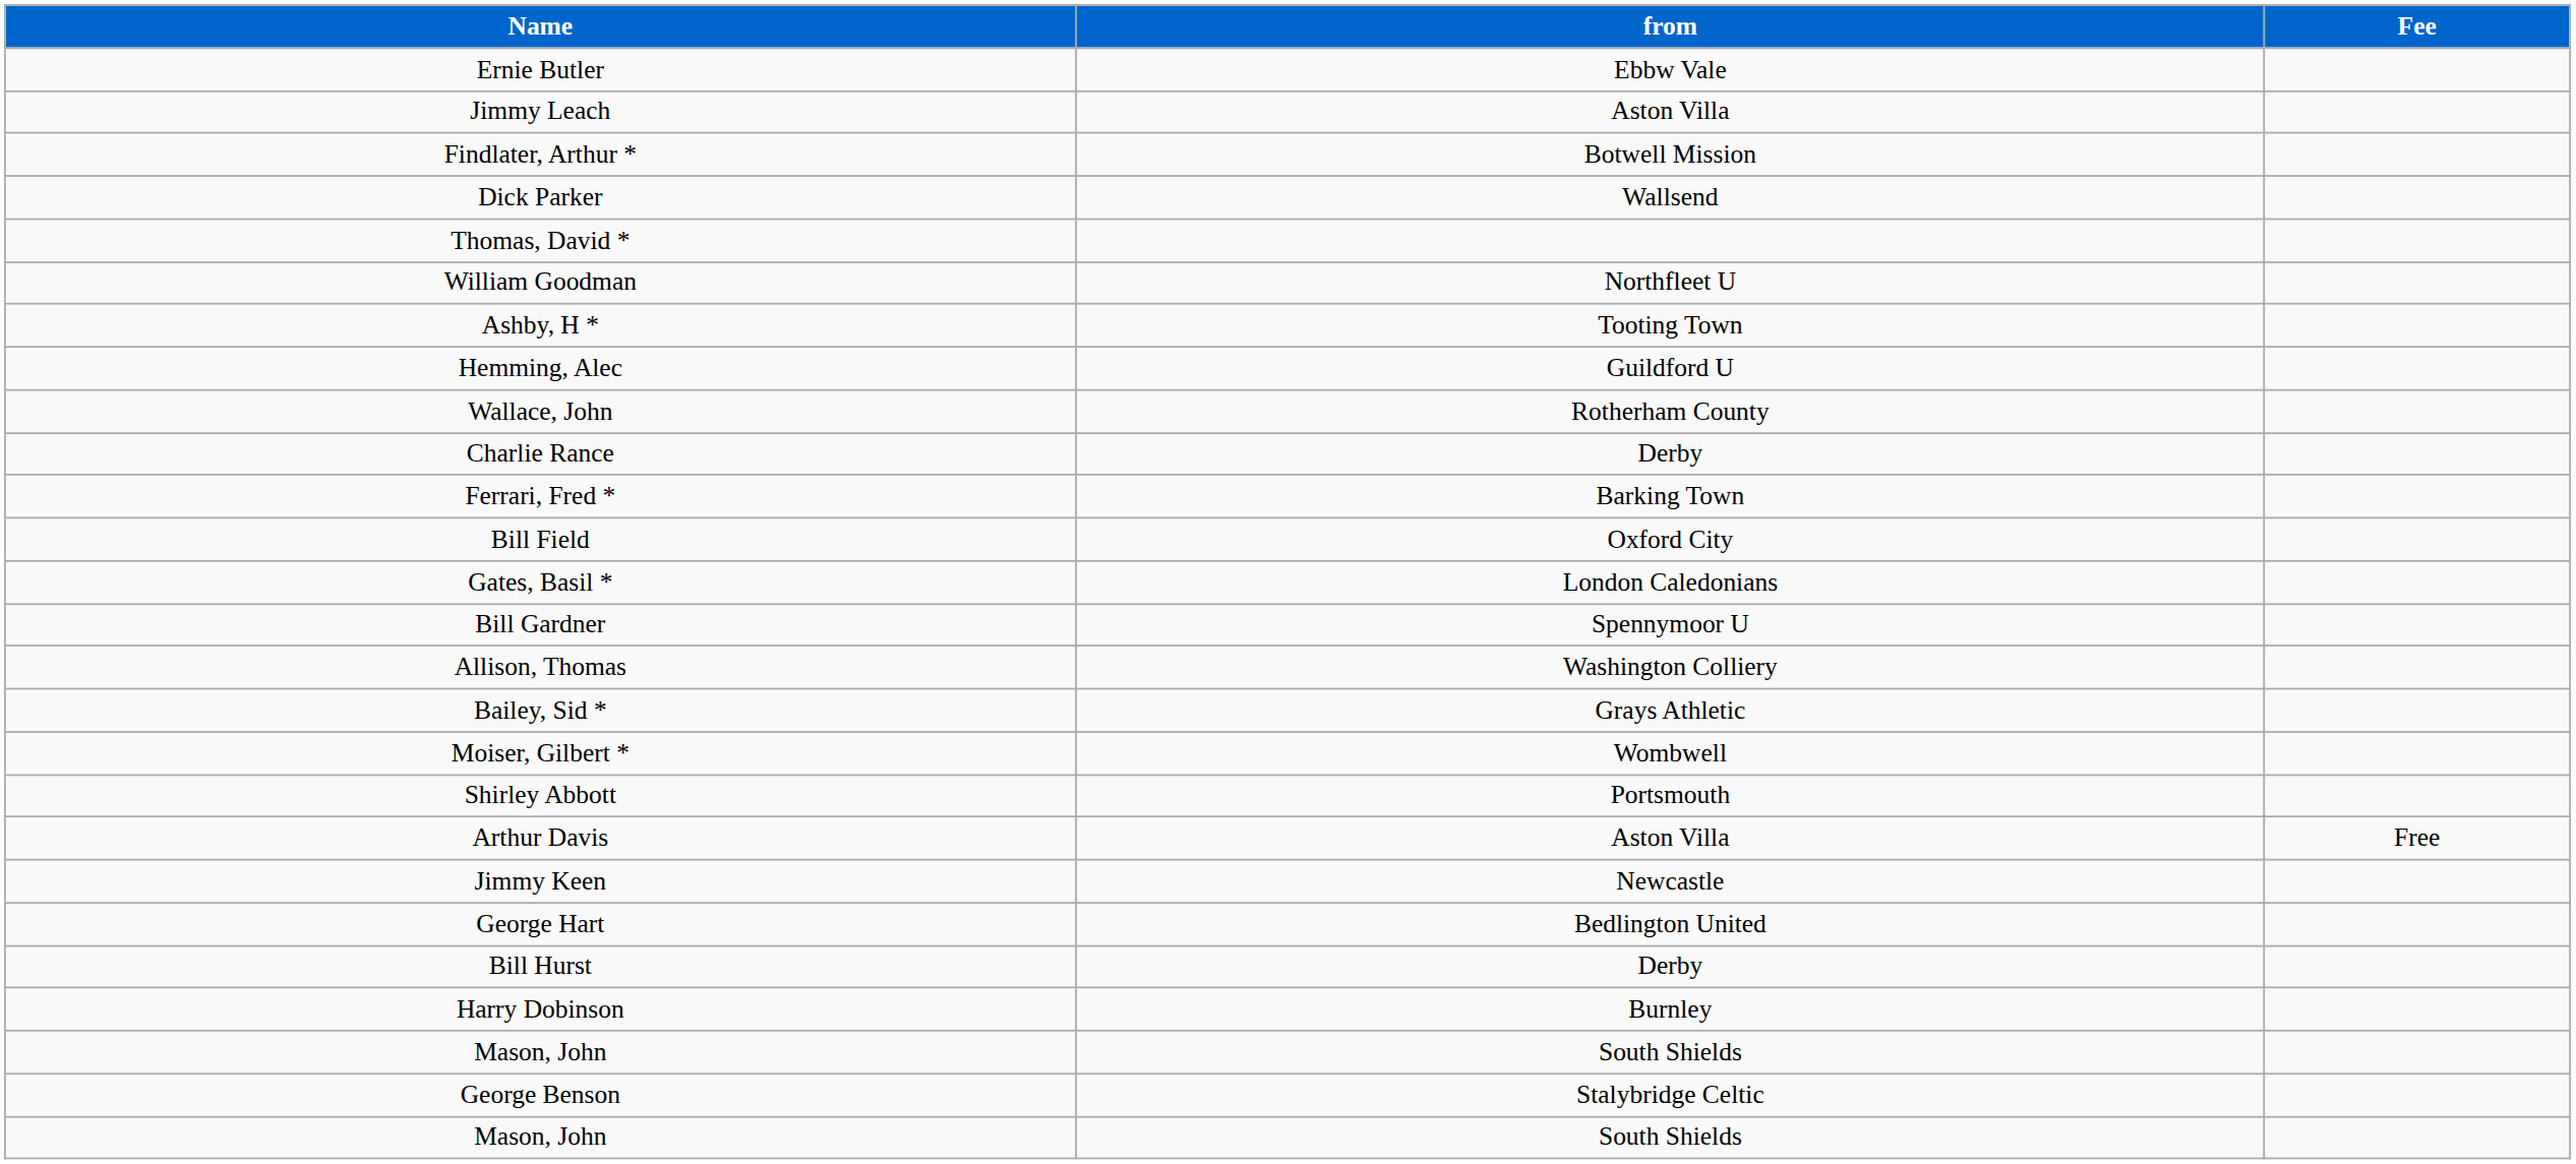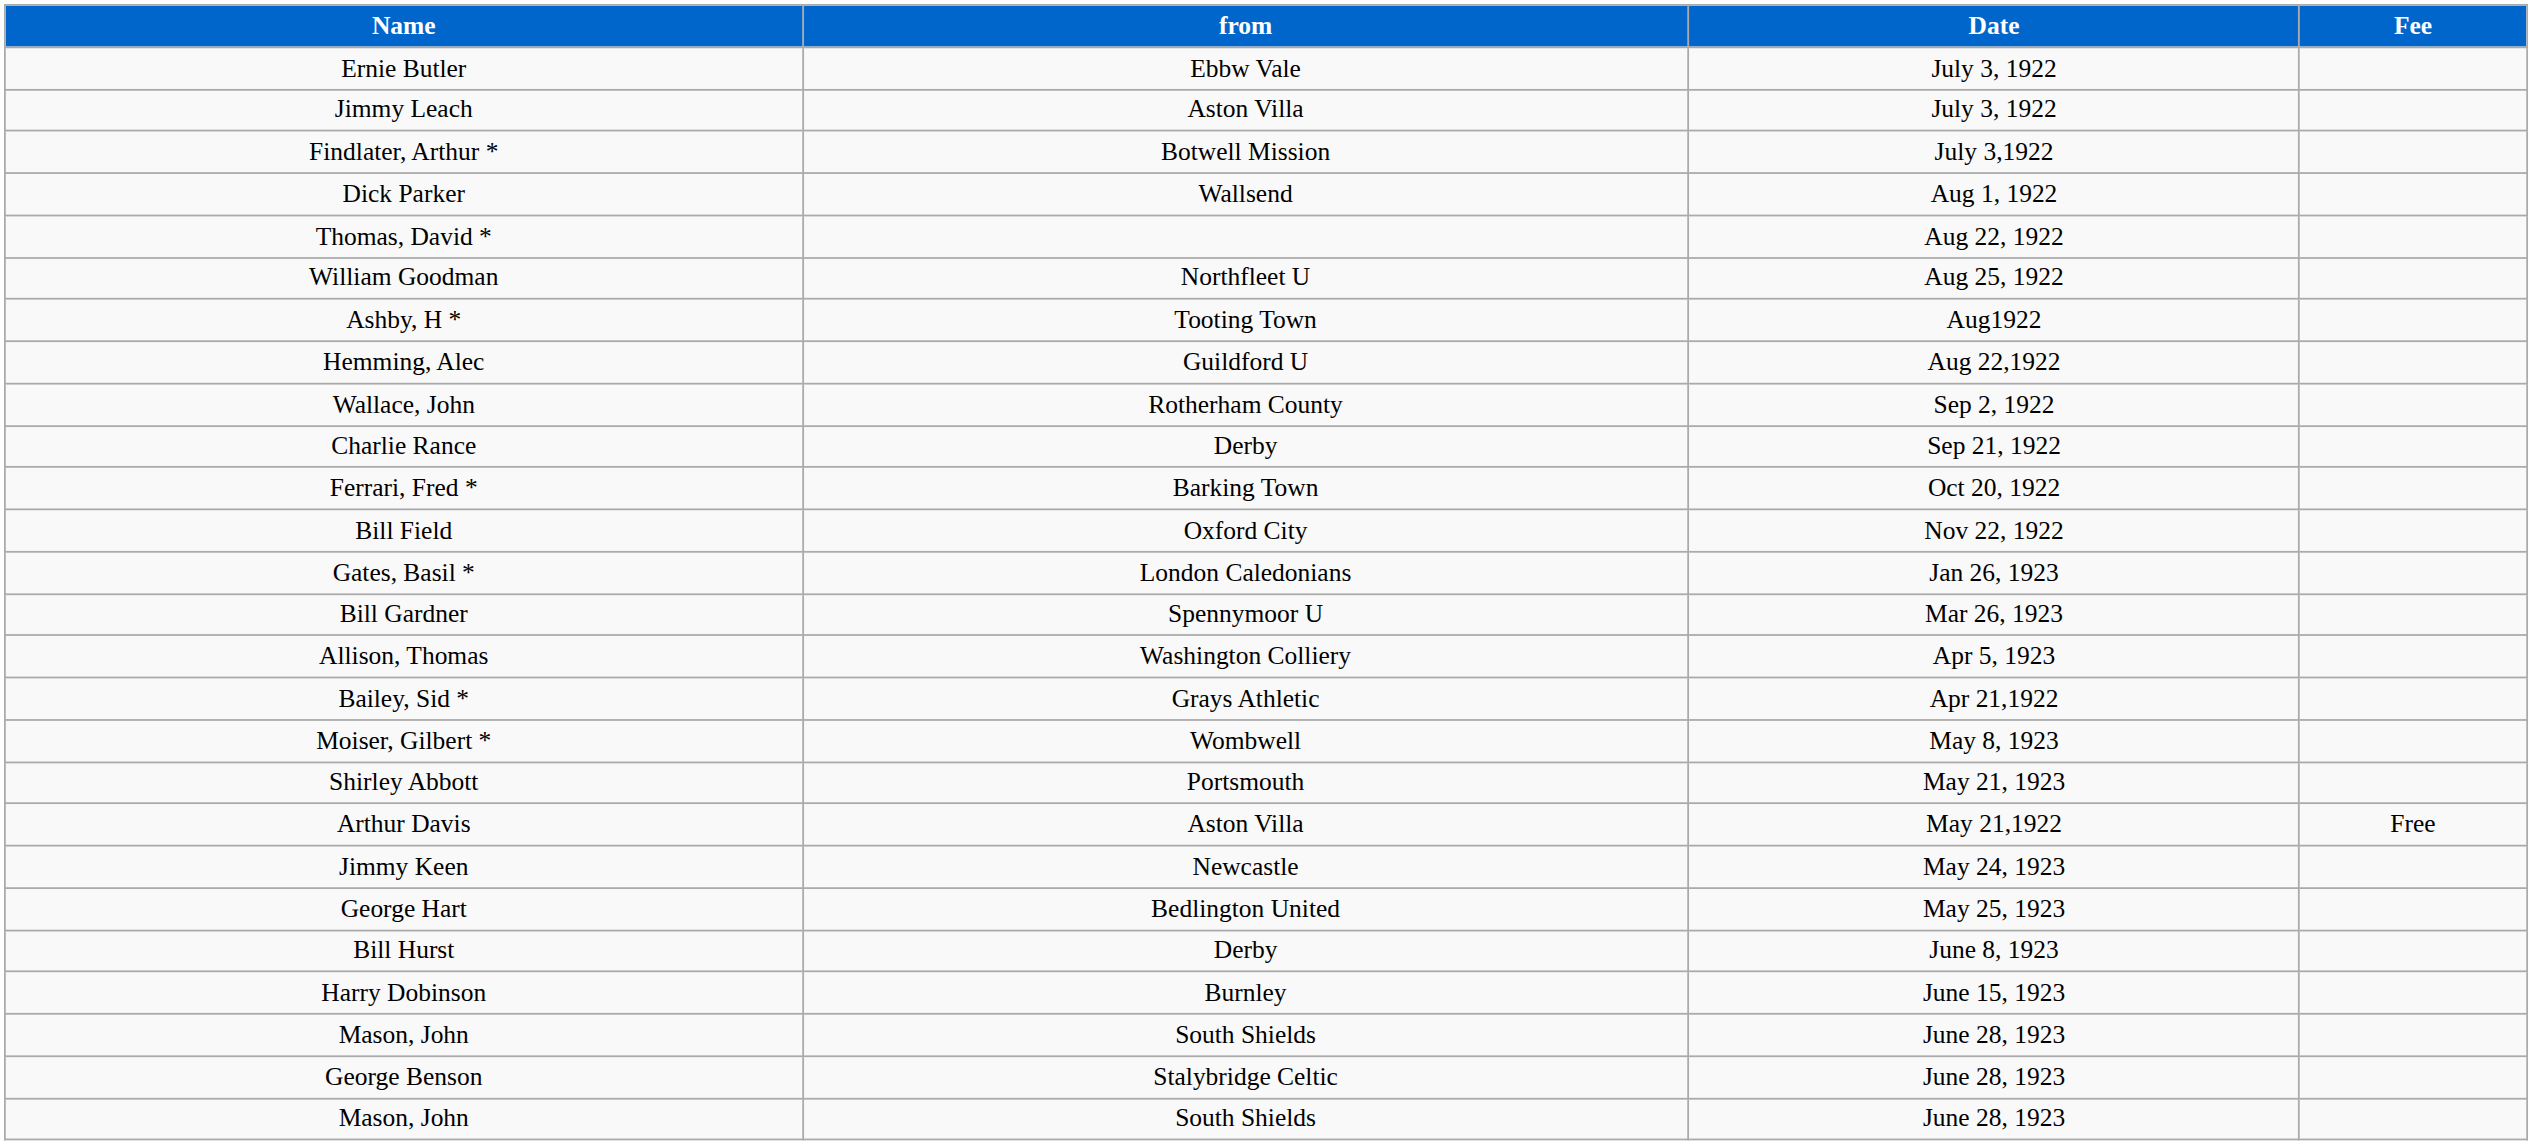+ column: Date | July 3, 1922 | July 3, 1922 | July 3,1922 | Aug 1, 1922 | Aug 22, 1922 | Aug 25, 1922 | Aug1922 | Aug 22,1922 | Sep 2, 1922 | Sep 21, 1922 | Oct 20, 1922 | Nov 22, 1922 | Jan 26, 1923 | Mar 26, 1923 | Apr 5, 1923 | Apr 21,1922 | May 8, 1923 | May 21, 1923 | May 21,1922 | May 24, 1923 | May 25, 1923 | June 8, 1923 | June 15, 1923 | June 28, 1923 | June 28, 1923 | June 28, 1923
